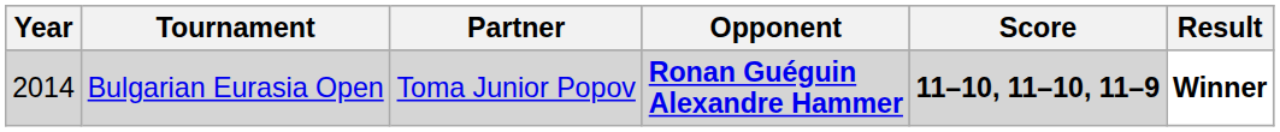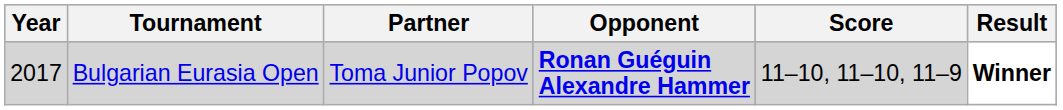Bulgarian Eurasia Open | Year: 2014 -> 2017
Bulgarian Eurasia Open | Score: bold -> normal
